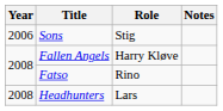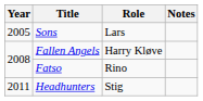Sons | Year: 2006 -> 2005
Sons | Role: Stig -> Lars
Headhunters | Year: 2008 -> 2011
Headhunters | Role: Lars -> Stig
